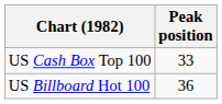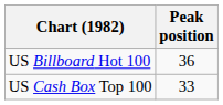rows swapped: US Billboard Hot 100 <-> US Cash Box Top 100
